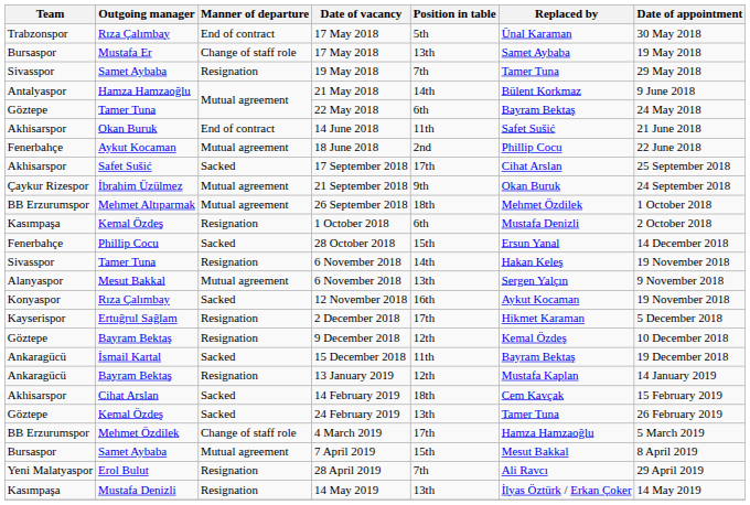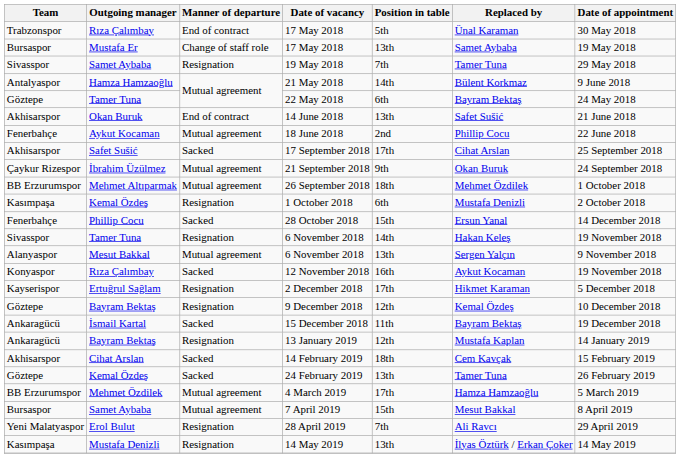14 June 2018 | Position in table: 11th -> 13th
4 March 2019 | Manner of departure: Change of staff role -> Mutual agreement
